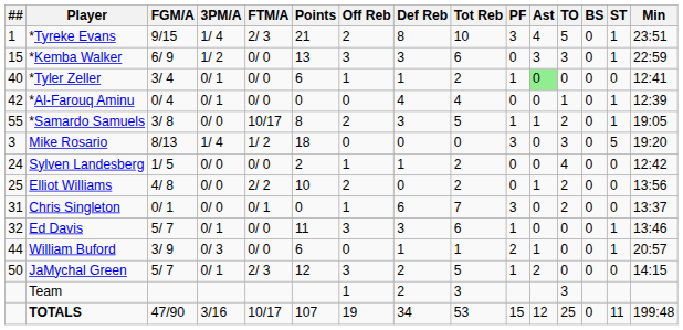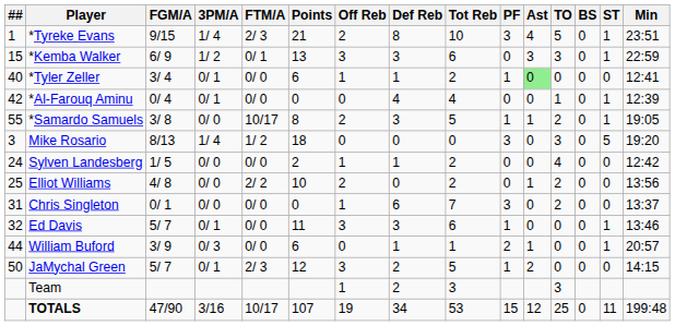*Kemba Walker | FTM/A: 0/ 0 -> 0/ 1
Chris Singleton | FTM/A: 0/ 1 -> 0/ 0
